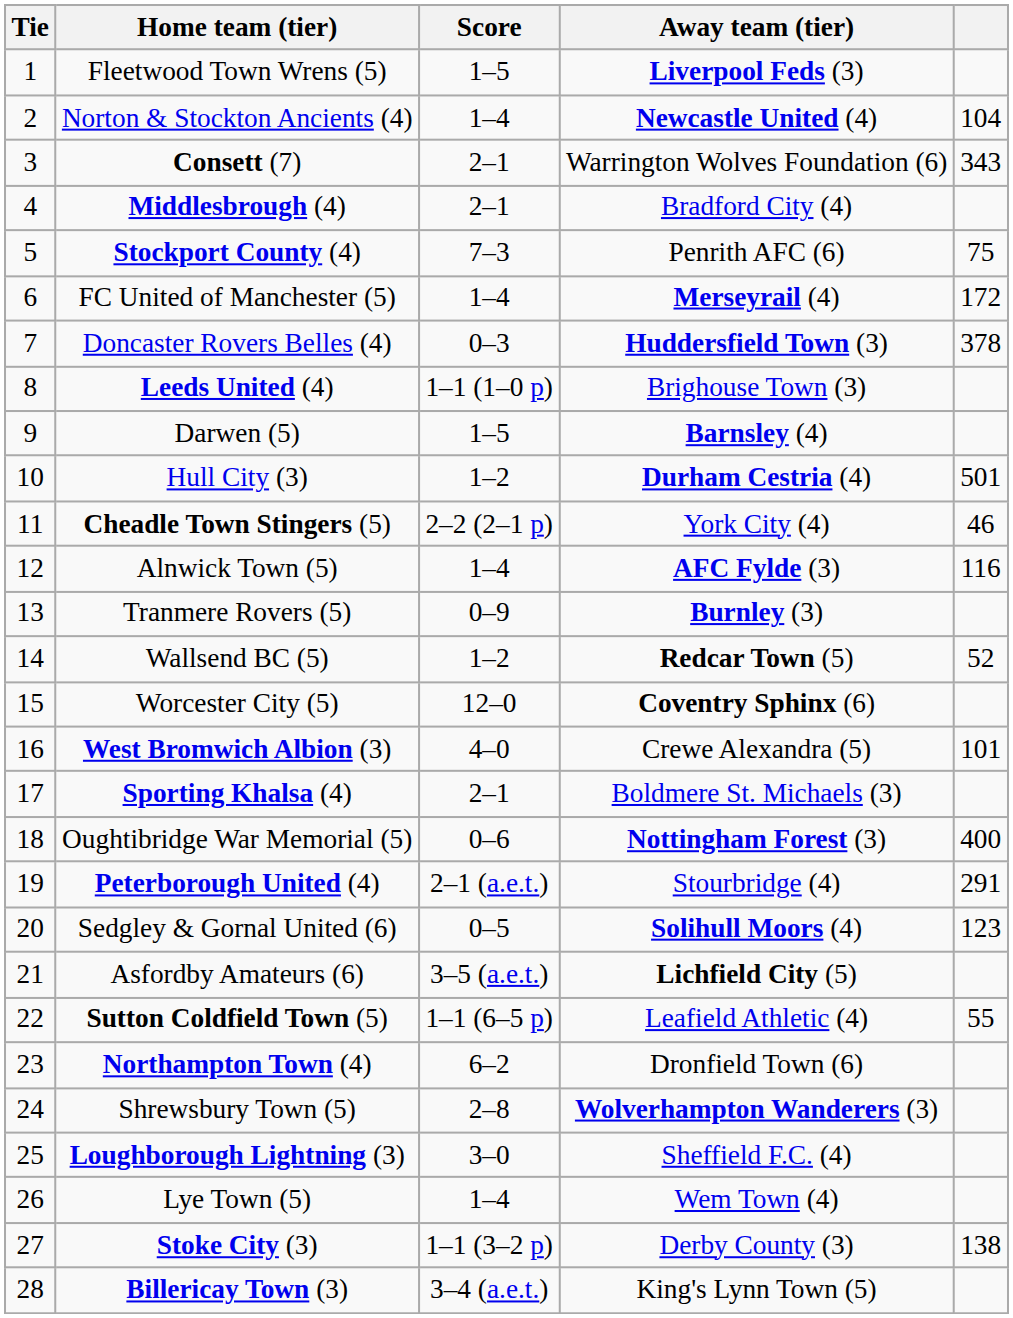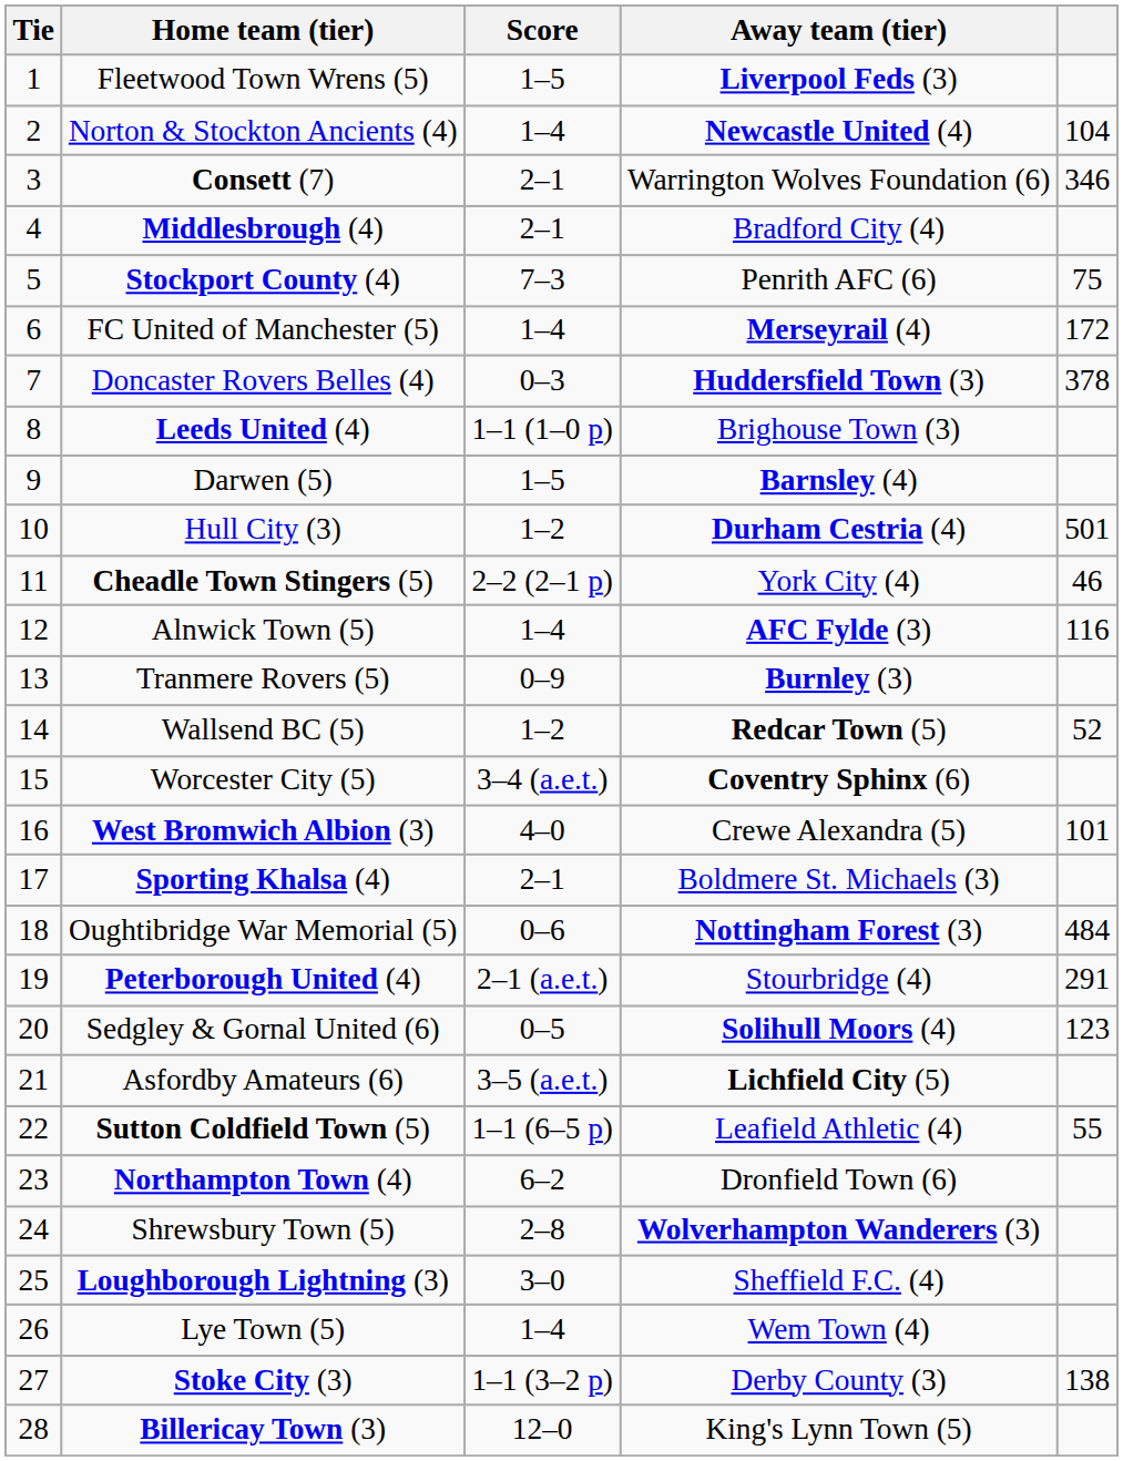Consett (7) | column 5: 343 -> 346
Worcester City (5) | Score: 12–0 -> 3–4 (a.e.t.)
Oughtibridge War Memorial (5) | column 5: 400 -> 484
Billericay Town (3) | Score: 3–4 (a.e.t.) -> 12–0
